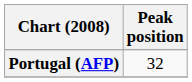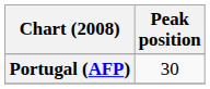Portugal (AFP) | Peak position: 32 -> 30
